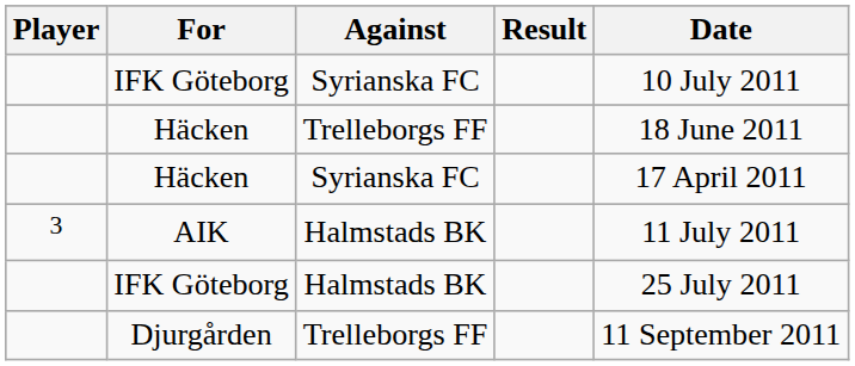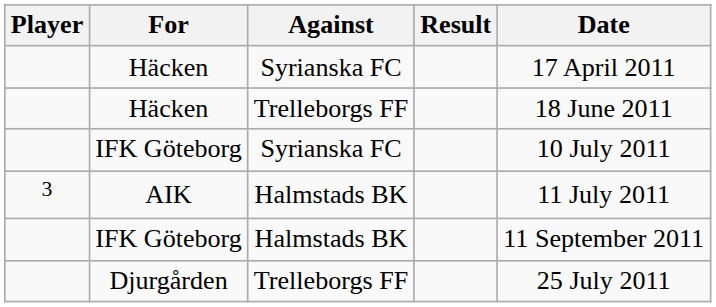rows swapped: Häcken / Syrianska FC <-> IFK Göteborg / Syrianska FC
IFK Göteborg / Halmstads BK | Date: 25 July 2011 -> 11 September 2011
Djurgården | Date: 11 September 2011 -> 25 July 2011
